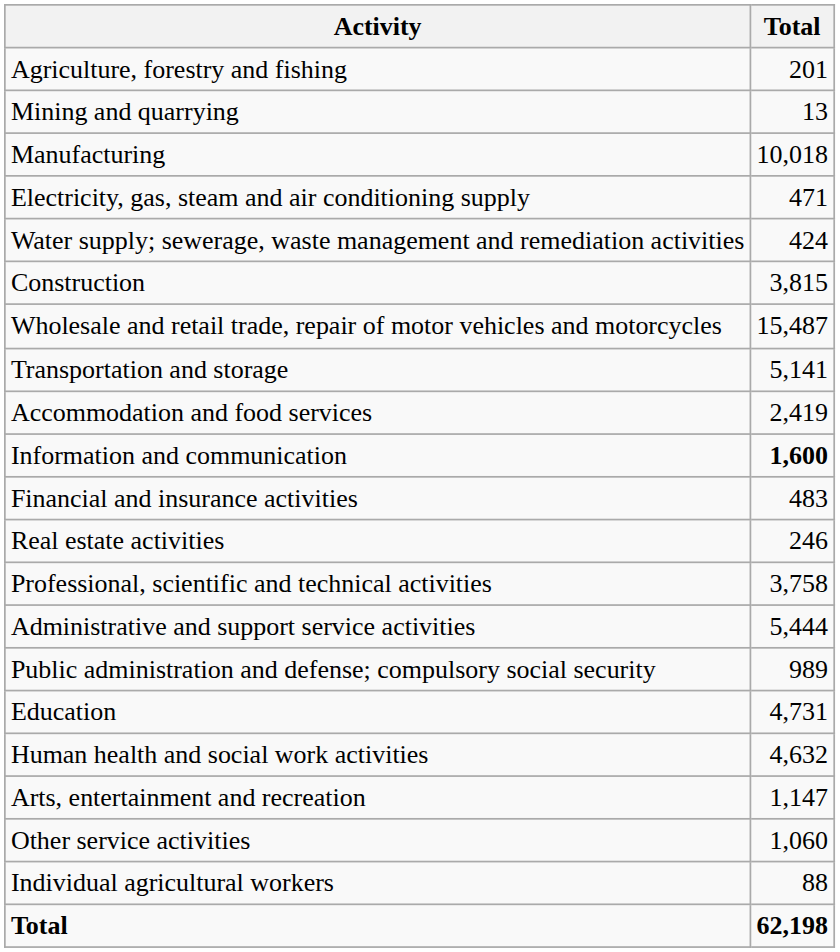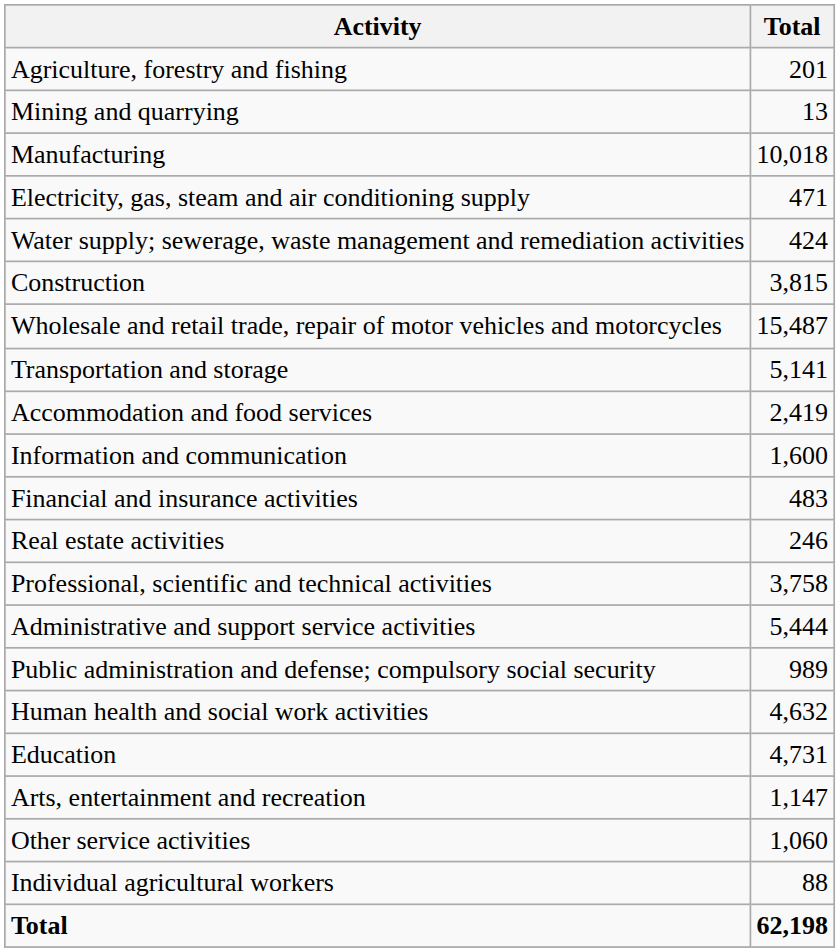Information and communication | Total: bold -> normal
rows swapped: Education <-> Human health and social work activities
